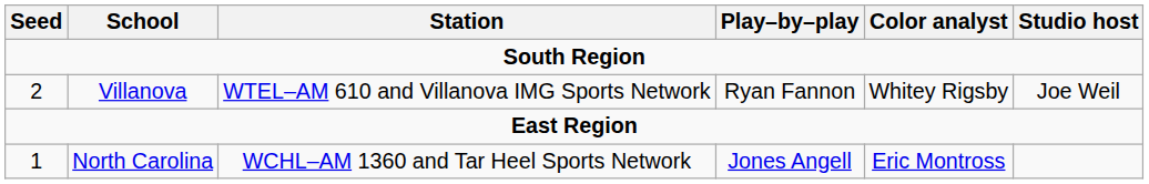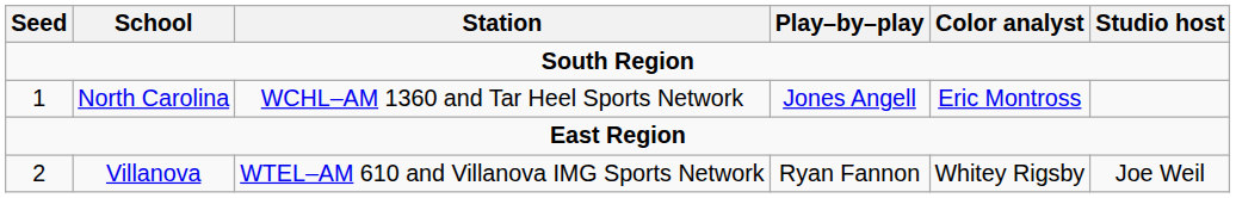rows swapped: 2 <-> 1
